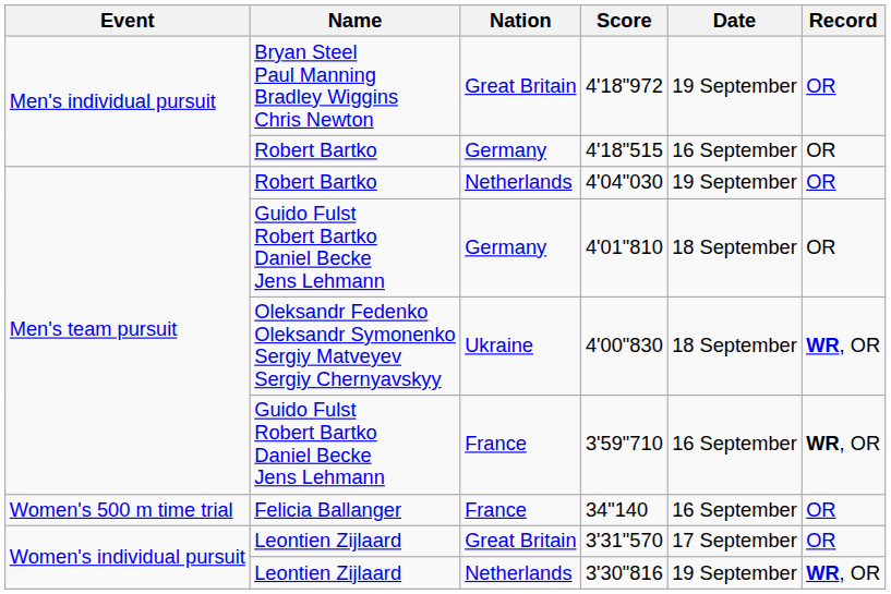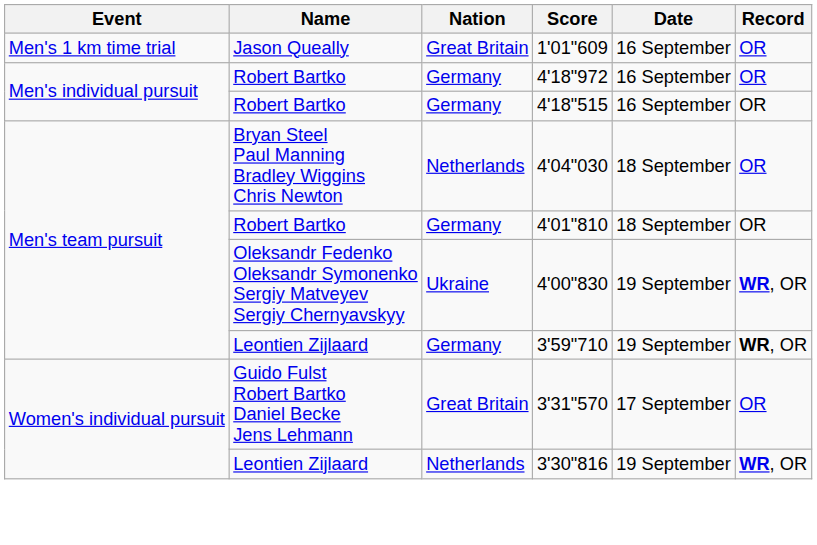+ row: Men's 1 km time trial | Jason Queally | Great Britain | 1'01"609 | 16 September | OR
4'18"972 | Name: Bryan Steel Paul Manning Bradley Wiggins Chris Newton -> Robert Bartko
4'18"972 | Nation: Great Britain -> Germany
4'18"972 | Date: 19 September -> 16 September
4'04"030 | Name: Robert Bartko -> Bryan Steel Paul Manning Bradley Wiggins Chris Newton
4'04"030 | Date: 19 September -> 18 September
4'01"810 | Name: Guido Fulst Robert Bartko Daniel Becke Jens Lehmann -> Robert Bartko
4'00"830 | Date: 18 September -> 19 September
3'59"710 | Name: Guido Fulst Robert Bartko Daniel Becke Jens Lehmann -> Leontien Zijlaard
3'59"710 | Nation: France -> Germany
3'59"710 | Date: 16 September -> 19 September
- row: Women's 500 m time trial | Felicia Ballanger | France | 34"140 | 16 September | OR
3'31"570 | Name: Leontien Zijlaard -> Guido Fulst Robert Bartko Daniel Becke Jens Lehmann
